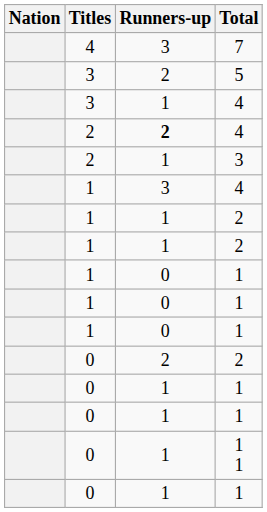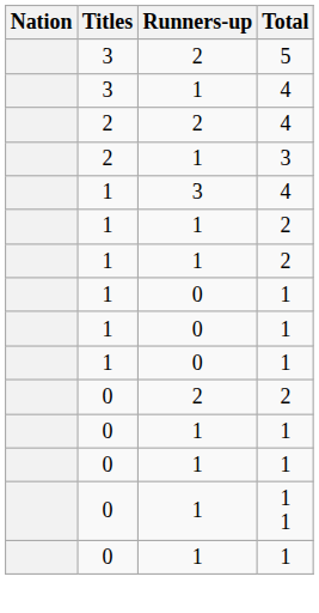- row: 4 | 3 | 7
2 / 4 | Runners-up: bold -> normal
